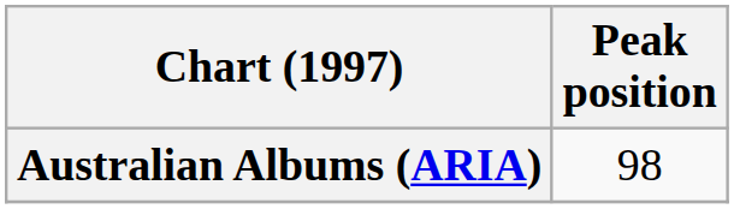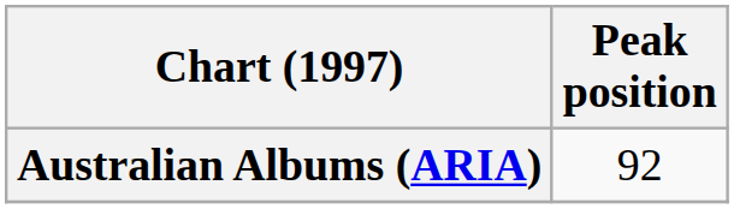Australian Albums (ARIA) | Peak position: 98 -> 92
